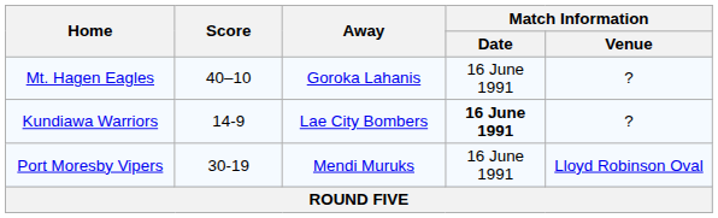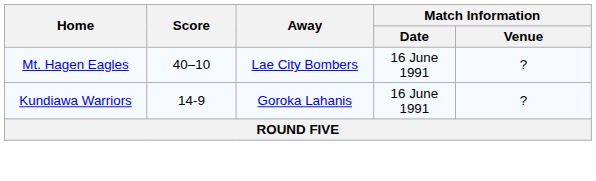Mt. Hagen Eagles | Away: Goroka Lahanis -> Lae City Bombers
Kundiawa Warriors | Away: Lae City Bombers -> Goroka Lahanis
Kundiawa Warriors | Match Information / Date: bold -> normal
- row: Port Moresby Vipers | 30-19 | Mendi Muruks | 16 June 1991 | Lloyd Robinson Oval
